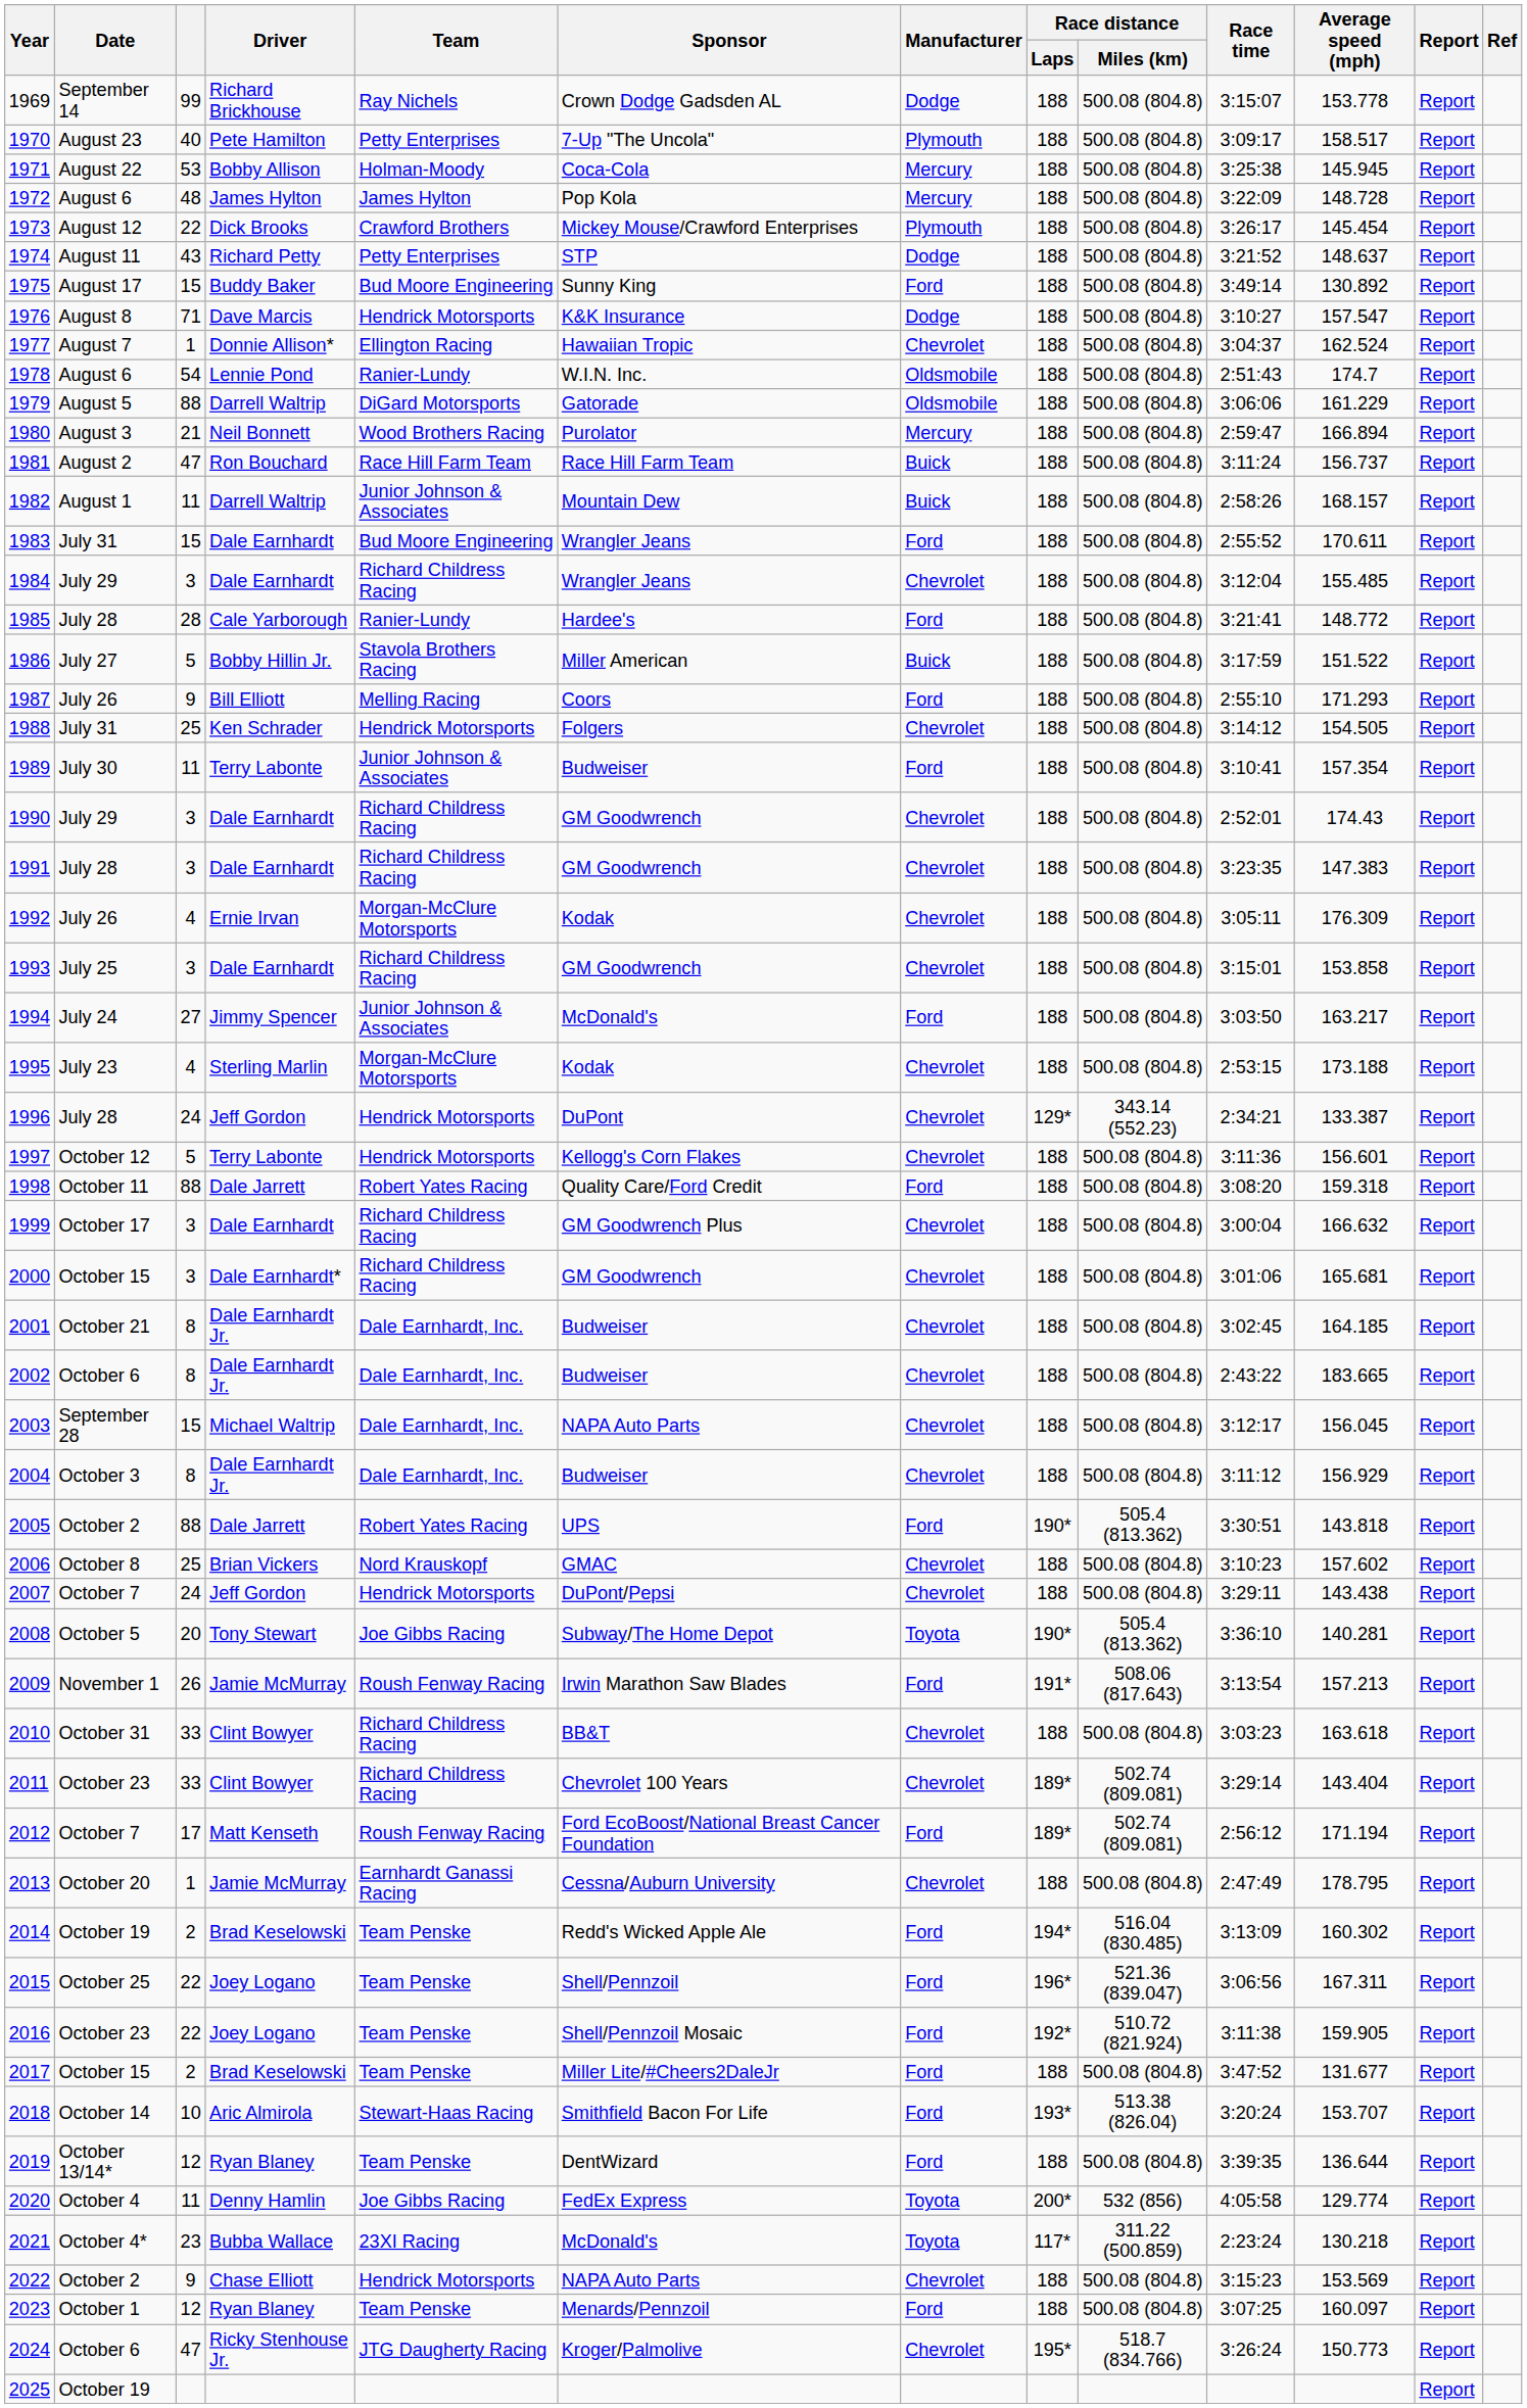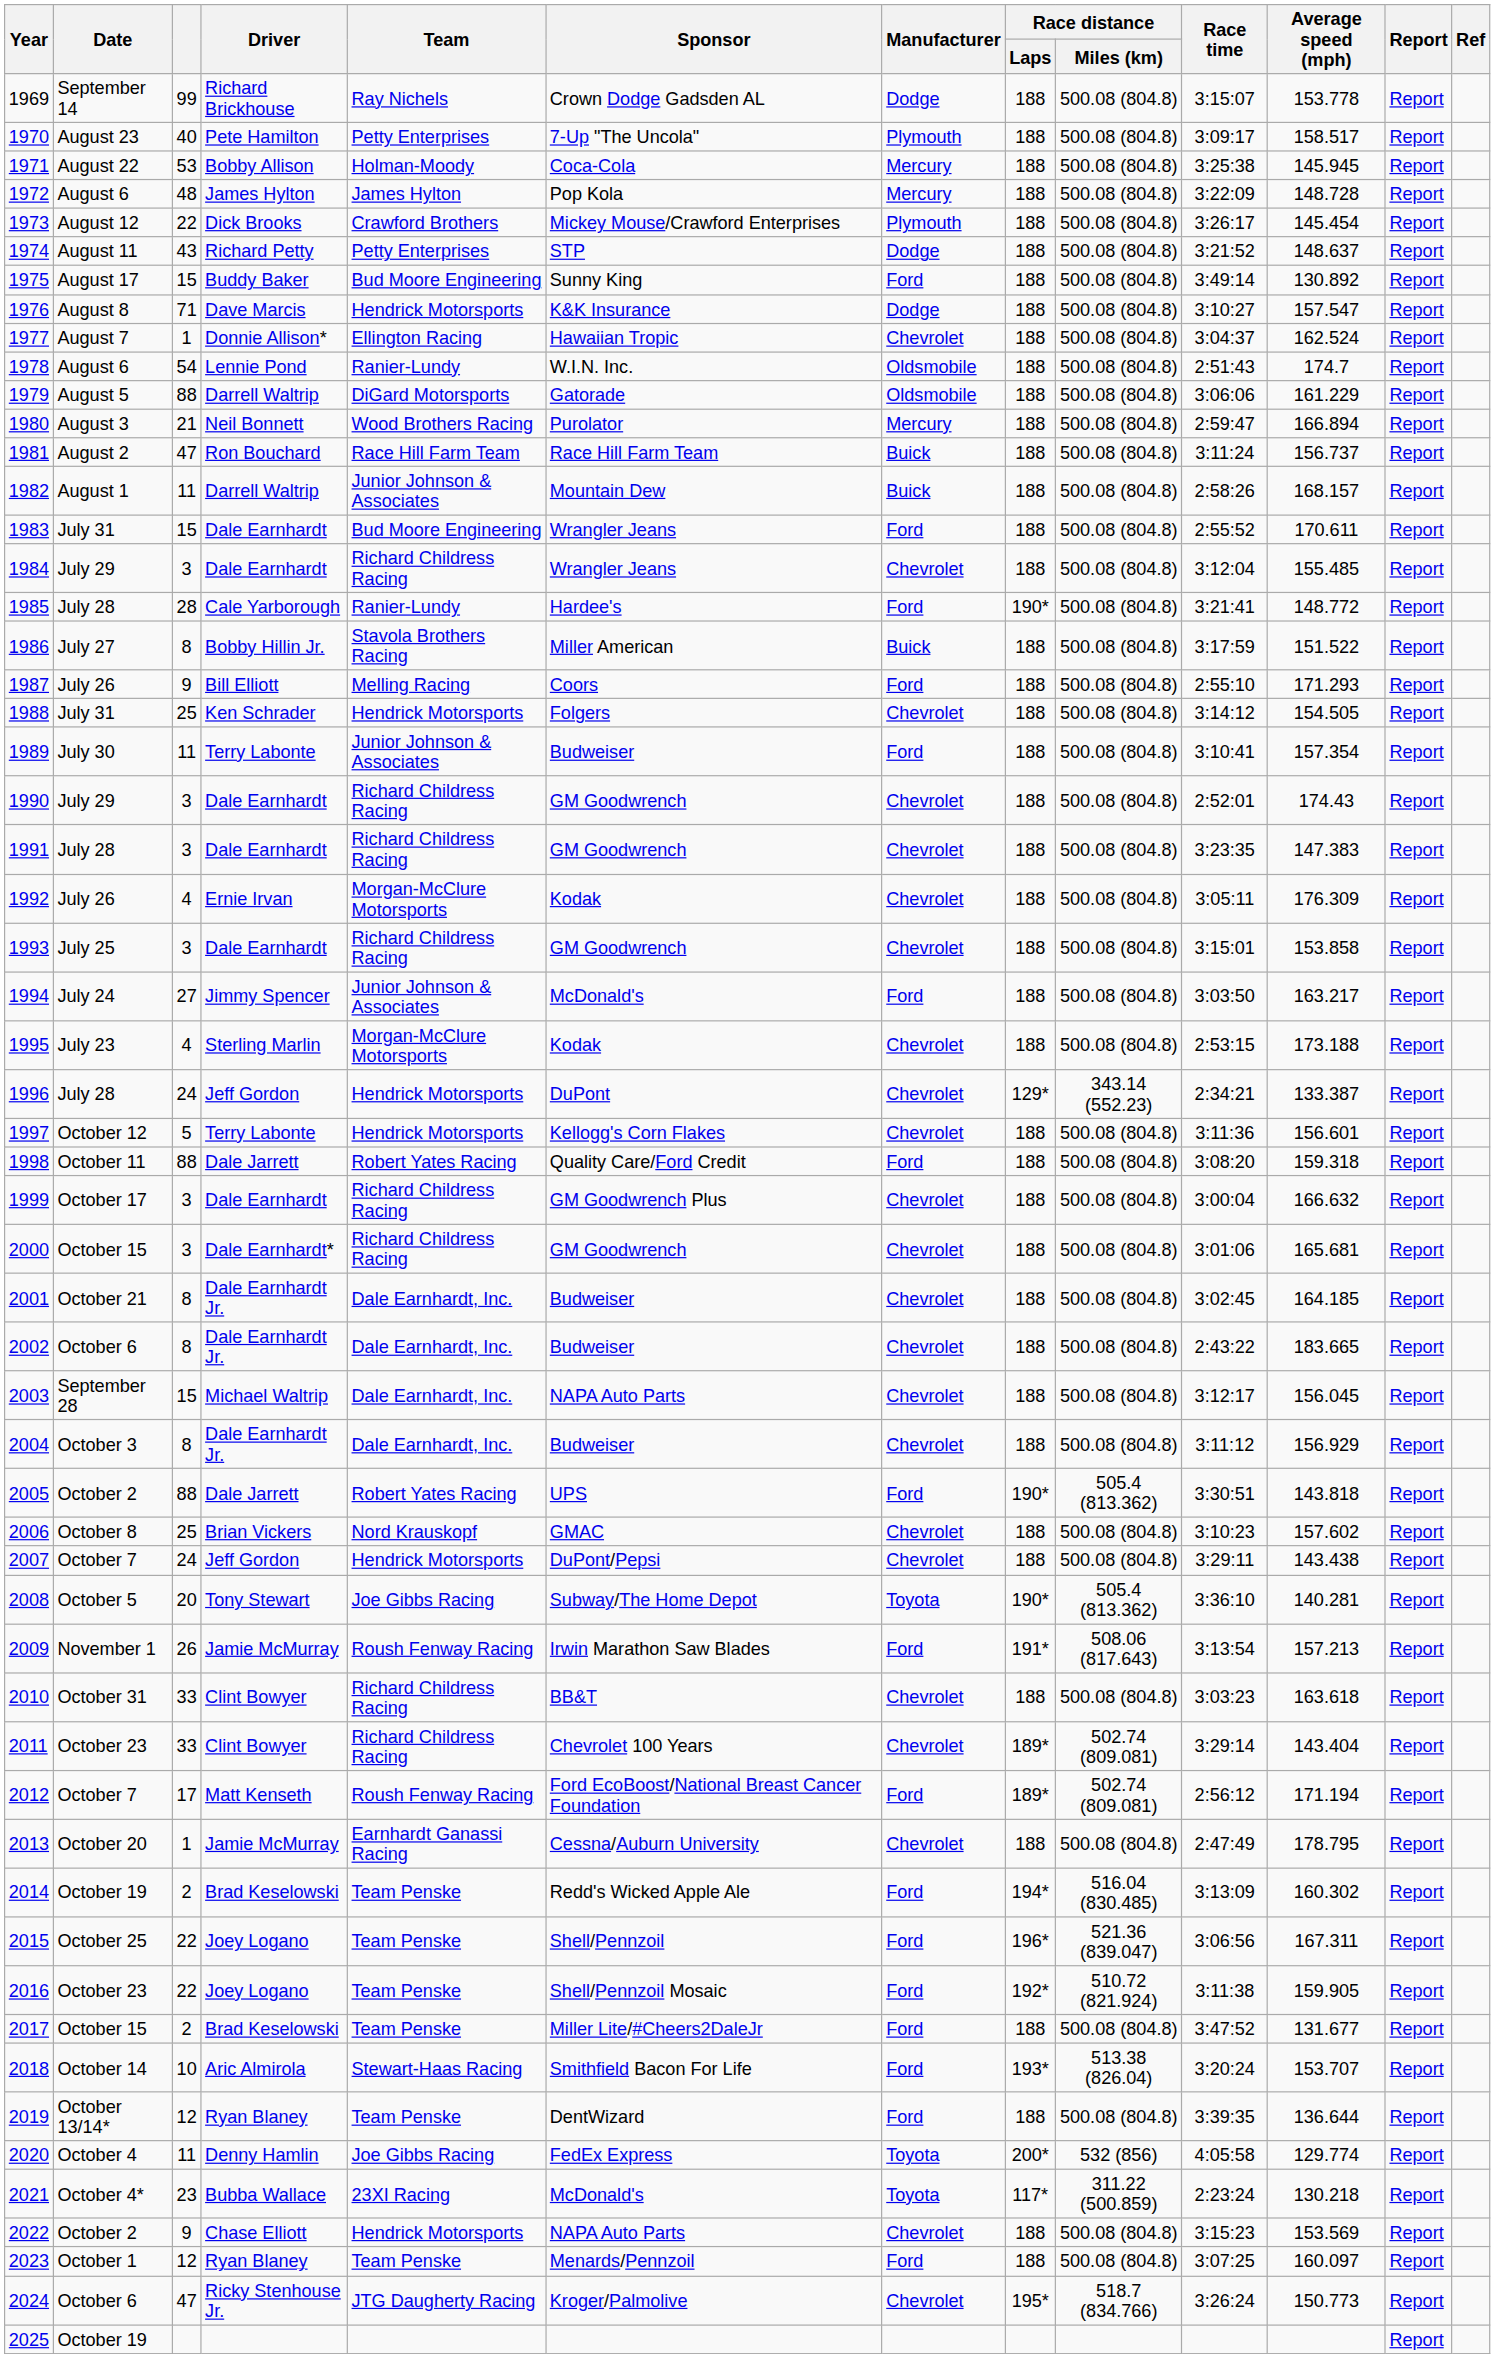1985 | Race distance / Laps: 188 -> 190*
1986 | column 3: 5 -> 8
